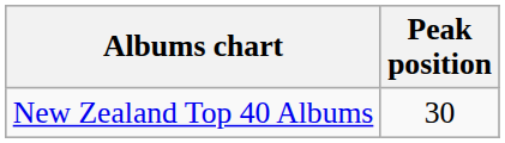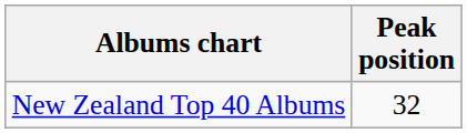New Zealand Top 40 Albums | Peak position: 30 -> 32
